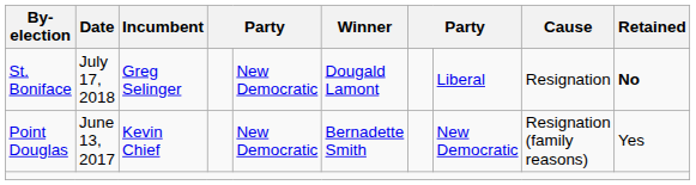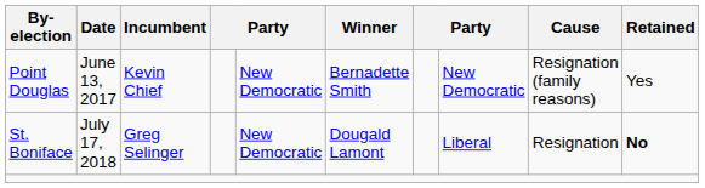rows swapped: St. Boniface <-> Point Douglas
